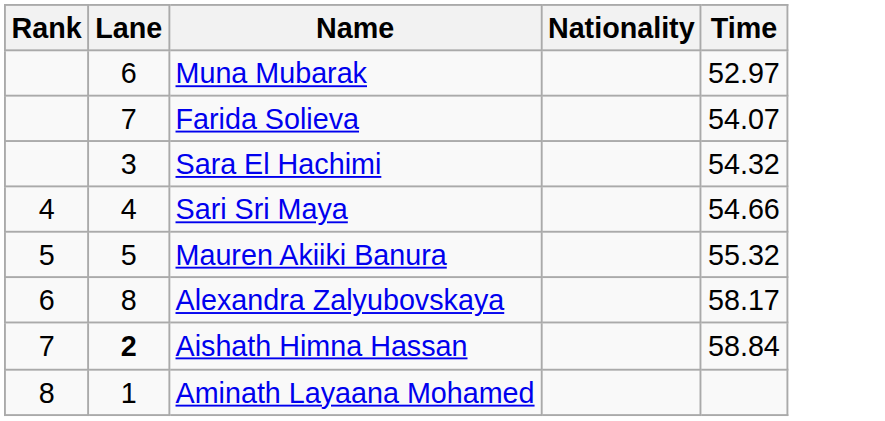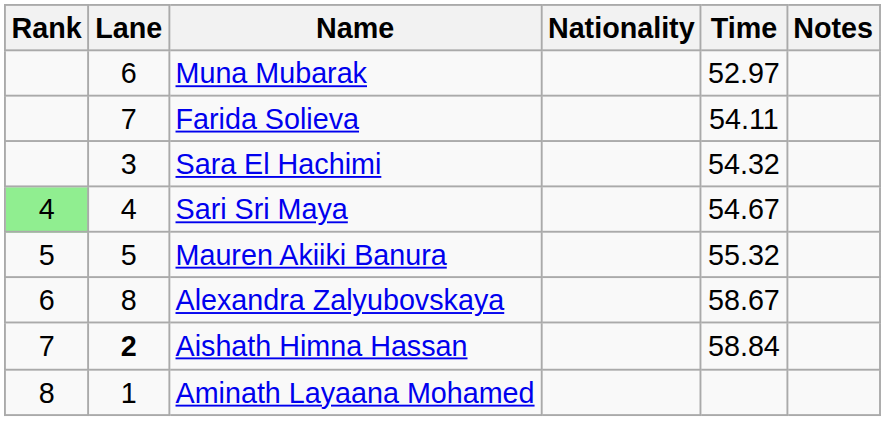+ column: Notes
Farida Solieva | Time: 54.07 -> 54.11
Sari Sri Maya | Rank: no background -> lightgreen background
Sari Sri Maya | Time: 54.66 -> 54.67
Alexandra Zalyubovskaya | Time: 58.17 -> 58.67
